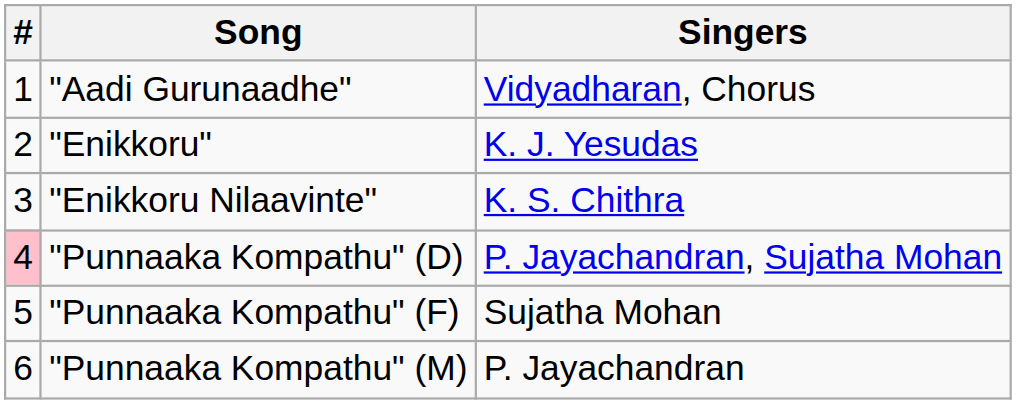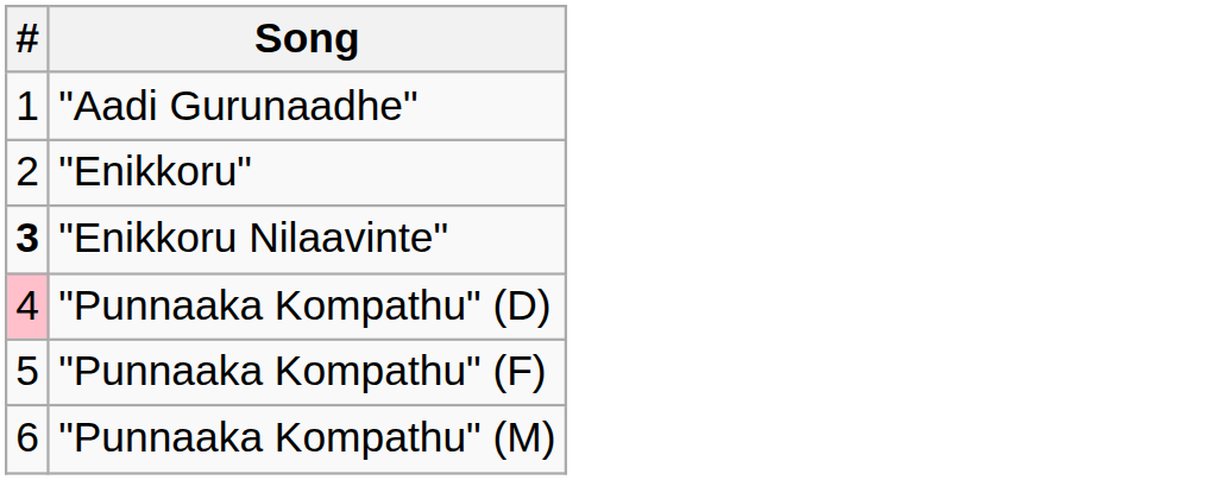- column: Singers | Vidyadharan, Chorus | K. J. Yesudas | K. S. Chithra | P. Jayachandran, Sujatha Mohan | Sujatha Mohan | P. Jayachandran
"Enikkoru Nilaavinte" | #: normal -> bold
